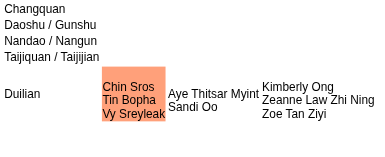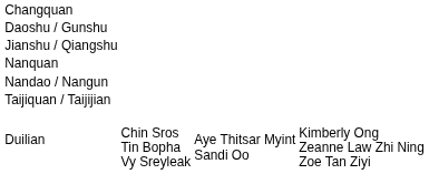+ row: Jianshu / Qiangshu
+ row: Nanquan
Duilian | column 2: lightsalmon background -> no background
